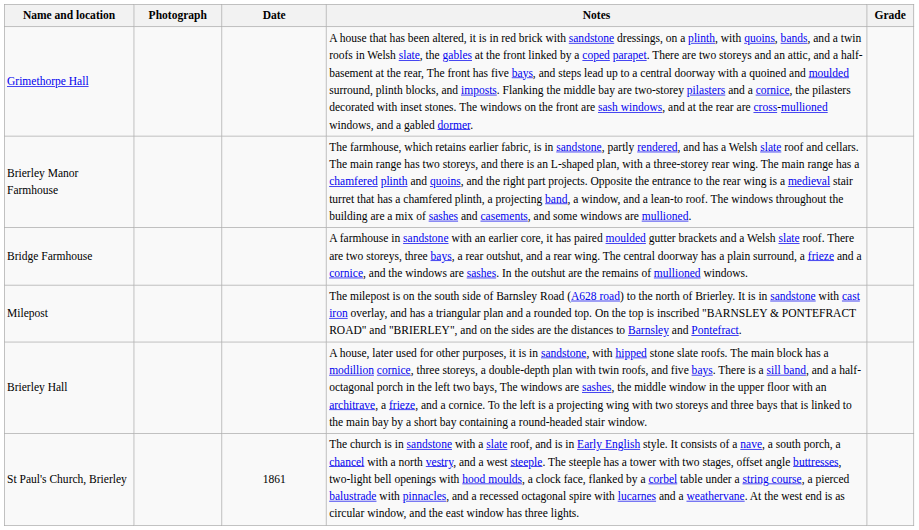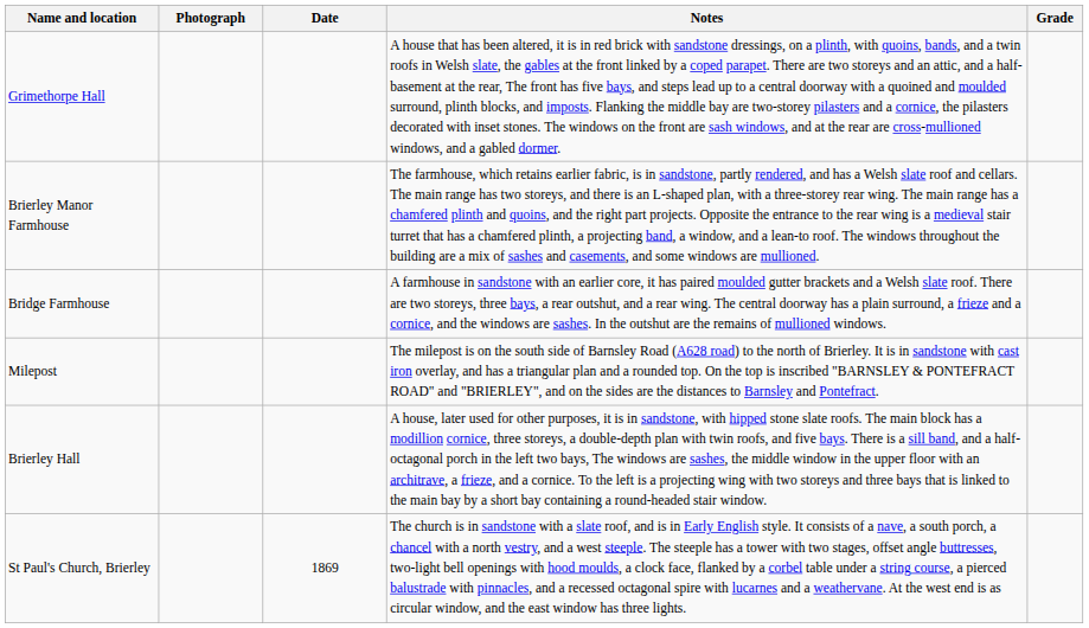St Paul's Church, Brierley | Date: 1861 -> 1869
